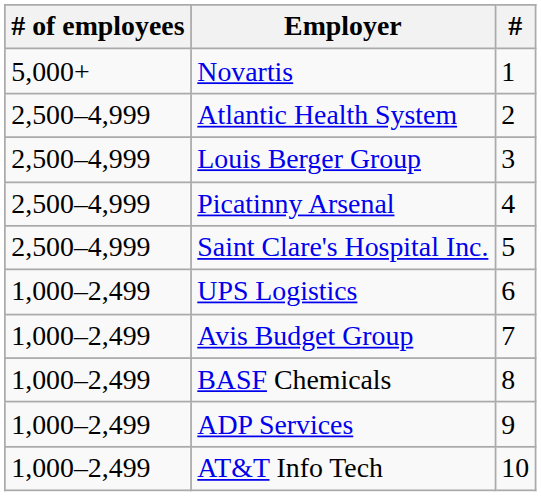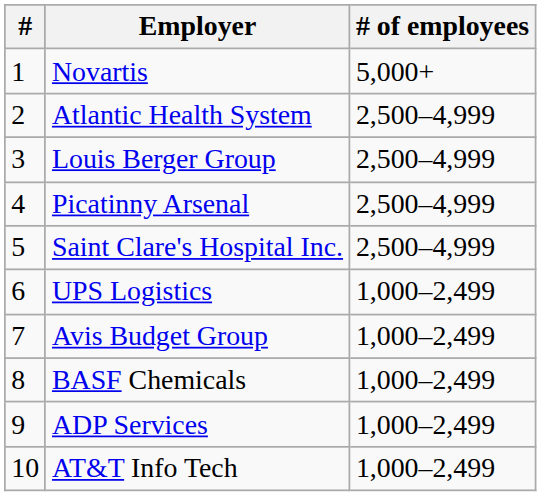columns swapped: # <-> # of employees
